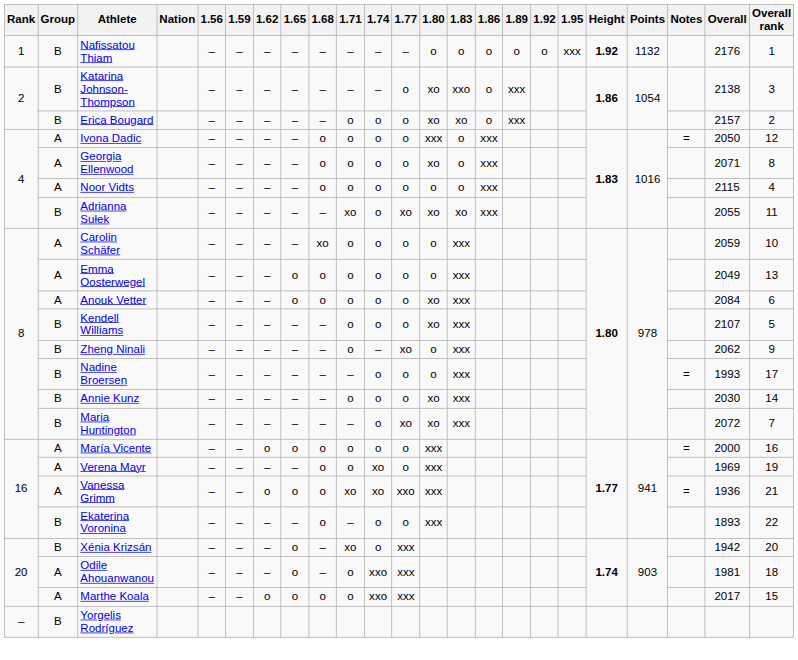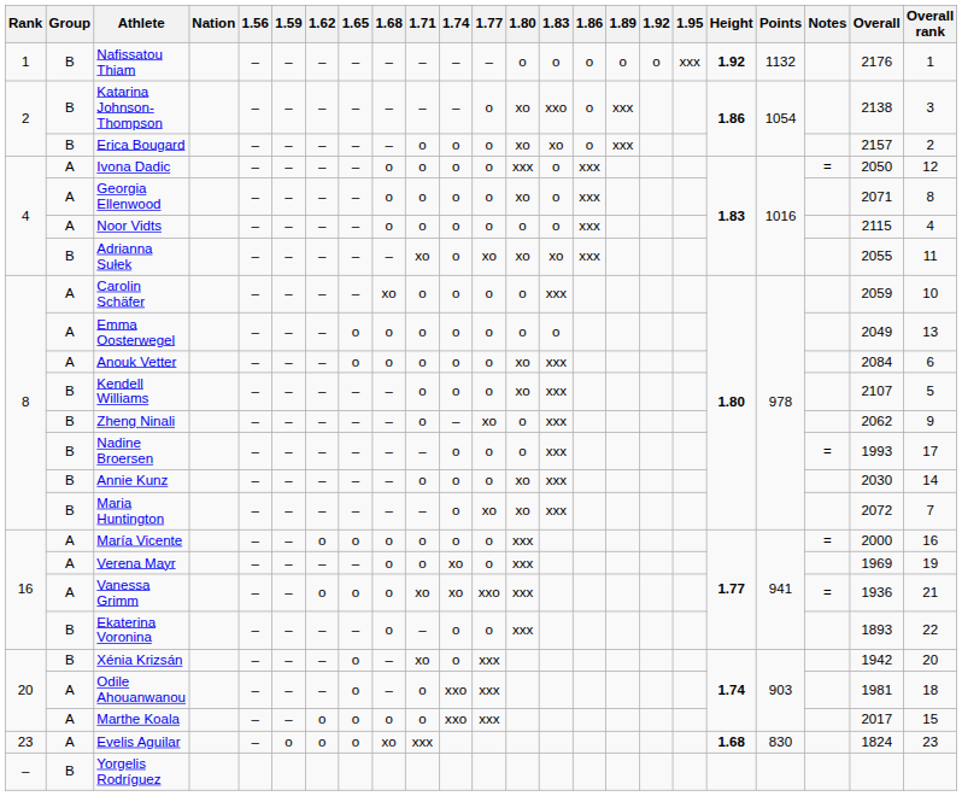Emma Oosterwegel | 1.83: xxx -> o
+ row: 23 | A | Evelis Aguilar | – | o | o | o | xo | xxx | 1.68 | 830 | 1824 | 23
